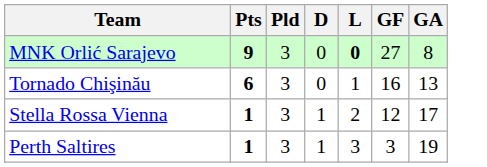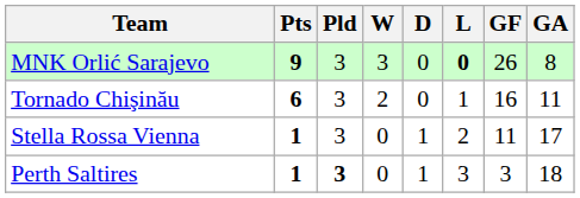+ column: W | 3 | 2 | 0 | 0
MNK Orlić Sarajevo | GF: 27 -> 26
Tornado Chişinău | GA: 13 -> 11
Stella Rossa Vienna | GF: 12 -> 11
Perth Saltires | Pld: normal -> bold
Perth Saltires | GA: 19 -> 18
